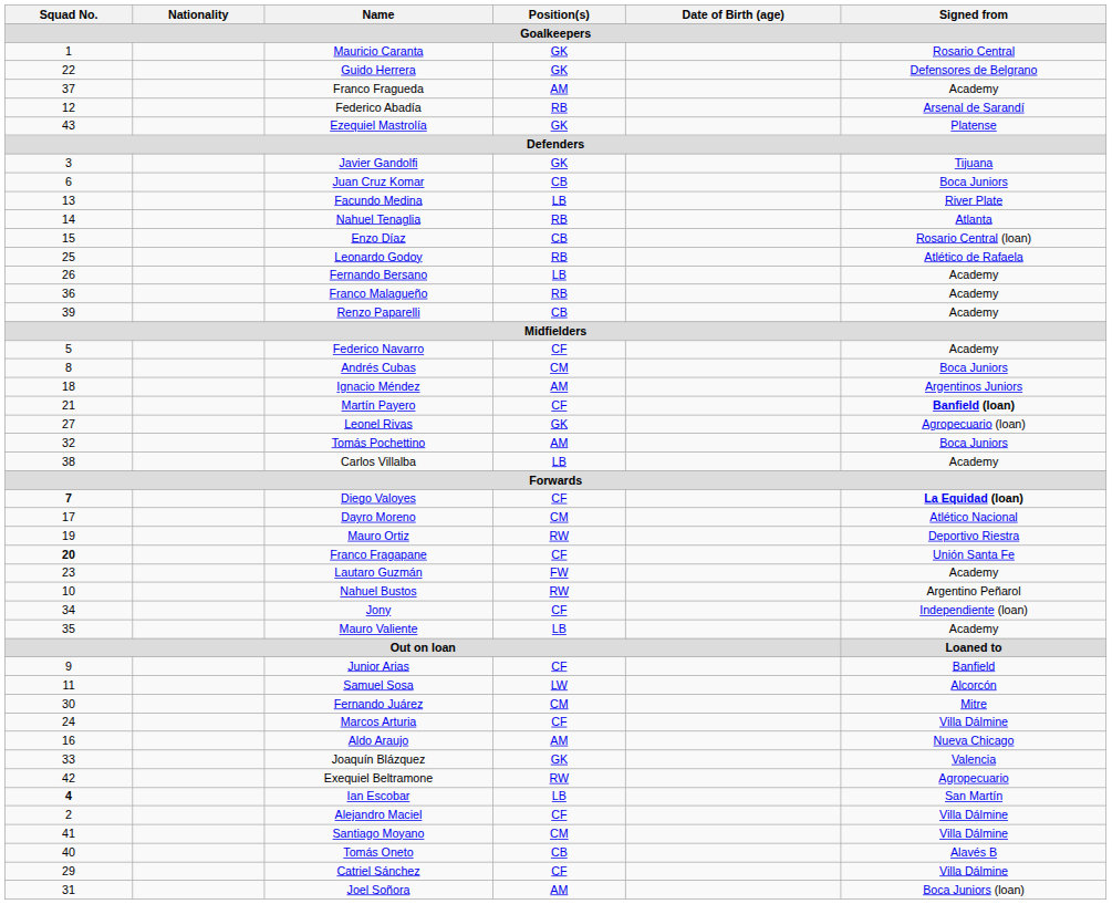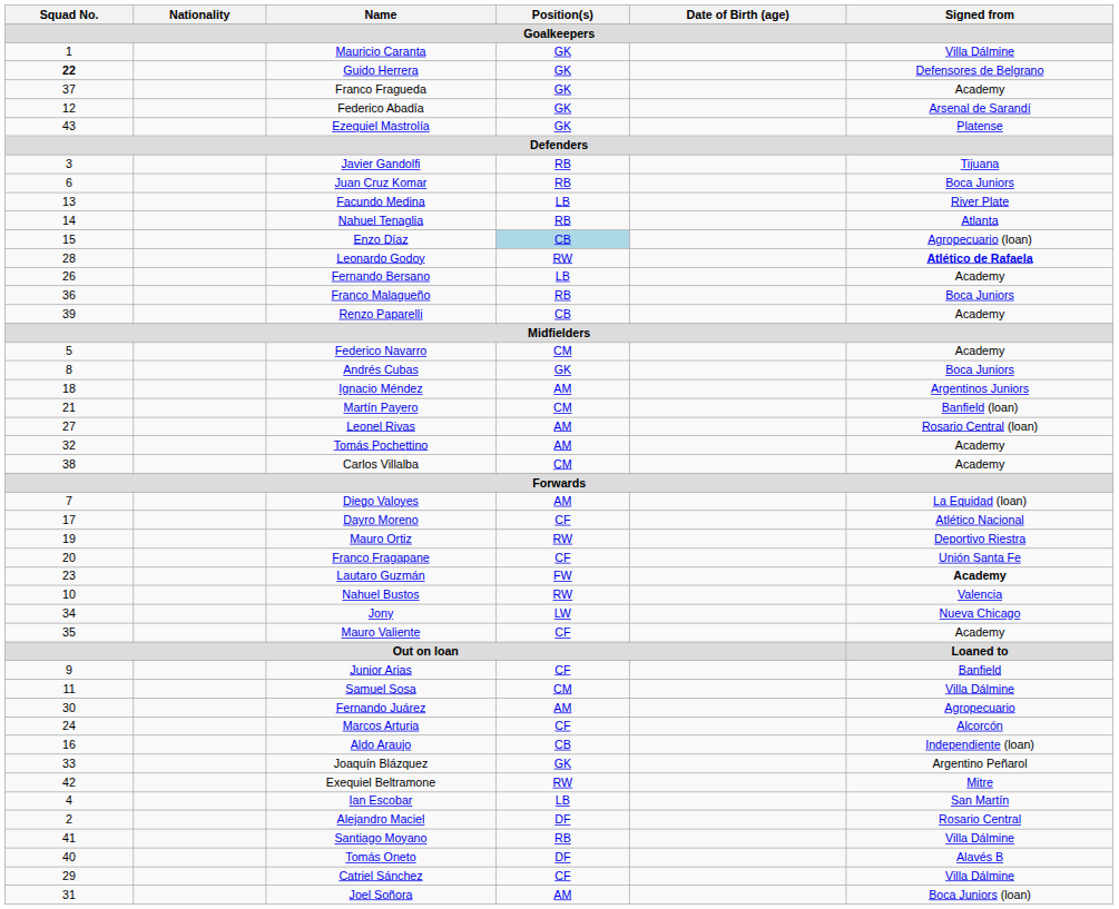Mauricio Caranta | Signed from / Goalkeepers: Rosario Central -> Villa Dálmine
Guido Herrera | Squad No. / Goalkeepers: normal -> bold
Franco Fragueda | Position(s) / Goalkeepers: AM -> GK
Federico Abadía | Position(s) / Goalkeepers: RB -> GK
Javier Gandolfi | Position(s) / Goalkeepers: GK -> RB
Juan Cruz Komar | Position(s) / Goalkeepers: CB -> RB
Enzo Díaz | Position(s) / Goalkeepers: no background -> lightblue background
Enzo Díaz | Signed from / Goalkeepers: Rosario Central (loan) -> Agropecuario (loan)
Leonardo Godoy | Squad No. / Goalkeepers: 25 -> 28
Leonardo Godoy | Position(s) / Goalkeepers: RB -> RW
Leonardo Godoy | Signed from / Goalkeepers: normal -> bold
Franco Malagueño | Signed from / Goalkeepers: Academy -> Boca Juniors
Federico Navarro | Position(s) / Goalkeepers: CF -> CM
Andrés Cubas | Position(s) / Goalkeepers: CM -> GK
Martín Payero | Position(s) / Goalkeepers: CF -> CM
Martín Payero | Signed from / Goalkeepers: bold -> normal
Leonel Rivas | Position(s) / Goalkeepers: GK -> AM
Leonel Rivas | Signed from / Goalkeepers: Agropecuario (loan) -> Rosario Central (loan)
Tomás Pochettino | Signed from / Goalkeepers: Boca Juniors -> Academy
Carlos Villalba | Position(s) / Goalkeepers: LB -> CM
Diego Valoyes | Squad No. / Goalkeepers: bold -> normal
Diego Valoyes | Position(s) / Goalkeepers: CF -> AM
Diego Valoyes | Signed from / Goalkeepers: bold -> normal
Dayro Moreno | Position(s) / Goalkeepers: CM -> CF
Franco Fragapane | Squad No. / Goalkeepers: bold -> normal
Lautaro Guzmán | Signed from / Goalkeepers: normal -> bold
Nahuel Bustos | Signed from / Goalkeepers: Argentino Peñarol -> Valencia
Jony | Position(s) / Goalkeepers: CF -> LW
Jony | Signed from / Goalkeepers: Independiente (loan) -> Nueva Chicago
Mauro Valiente | Position(s) / Goalkeepers: LB -> CF
Samuel Sosa | Position(s) / Goalkeepers: LW -> CM
Samuel Sosa | Signed from / Goalkeepers: Alcorcón -> Villa Dálmine
Fernando Juárez | Position(s) / Goalkeepers: CM -> AM
Fernando Juárez | Signed from / Goalkeepers: Mitre -> Agropecuario
Marcos Arturia | Signed from / Goalkeepers: Villa Dálmine -> Alcorcón
Aldo Araujo | Position(s) / Goalkeepers: AM -> CB
Aldo Araujo | Signed from / Goalkeepers: Nueva Chicago -> Independiente (loan)
Joaquín Blázquez | Signed from / Goalkeepers: Valencia -> Argentino Peñarol
Exequiel Beltramone | Signed from / Goalkeepers: Agropecuario -> Mitre
Ian Escobar | Squad No. / Goalkeepers: bold -> normal
Alejandro Maciel | Position(s) / Goalkeepers: CF -> DF
Alejandro Maciel | Signed from / Goalkeepers: Villa Dálmine -> Rosario Central
Santiago Moyano | Position(s) / Goalkeepers: CM -> RB
Tomás Oneto | Position(s) / Goalkeepers: CB -> DF
